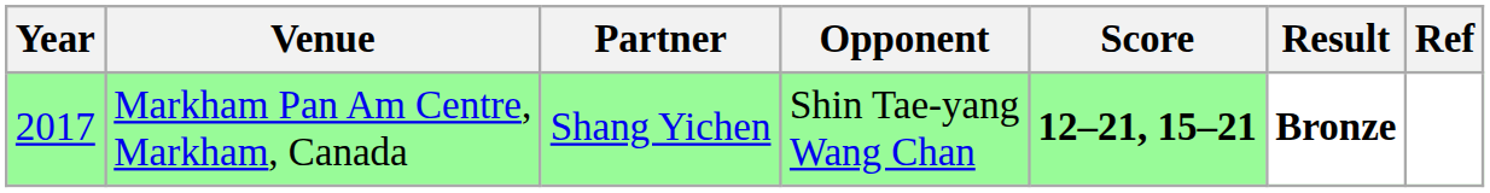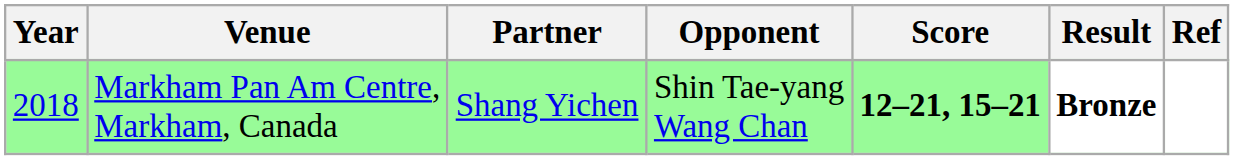Markham Pan Am Centre, Markham, Canada | Year: 2017 -> 2018
